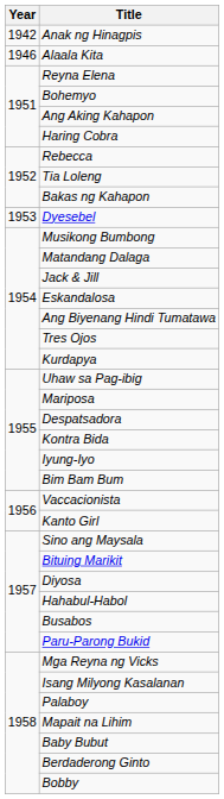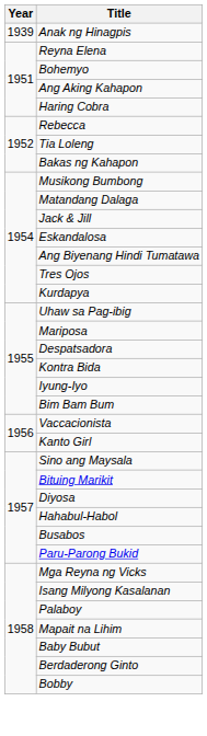Anak ng Hinagpis | Year: 1942 -> 1939
- row: 1946 | Alaala Kita
- row: 1953 | Dyesebel
